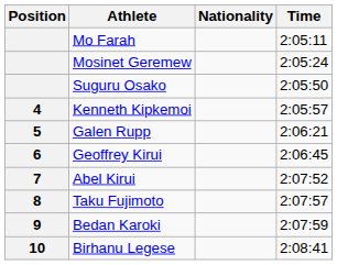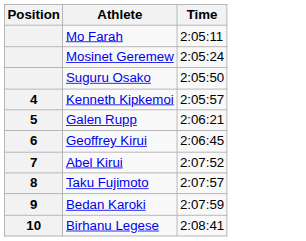- column: Nationality
